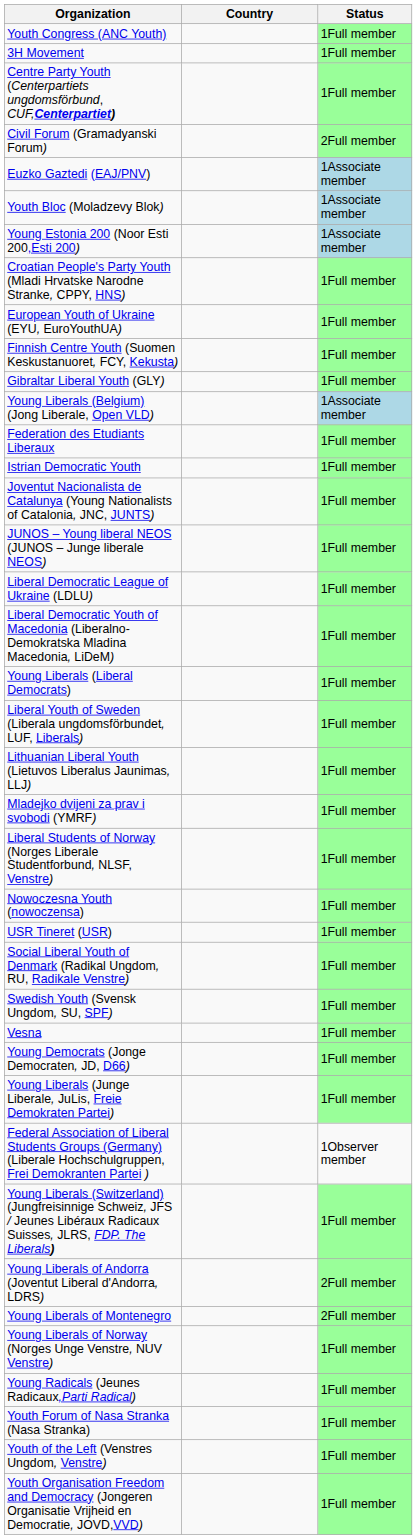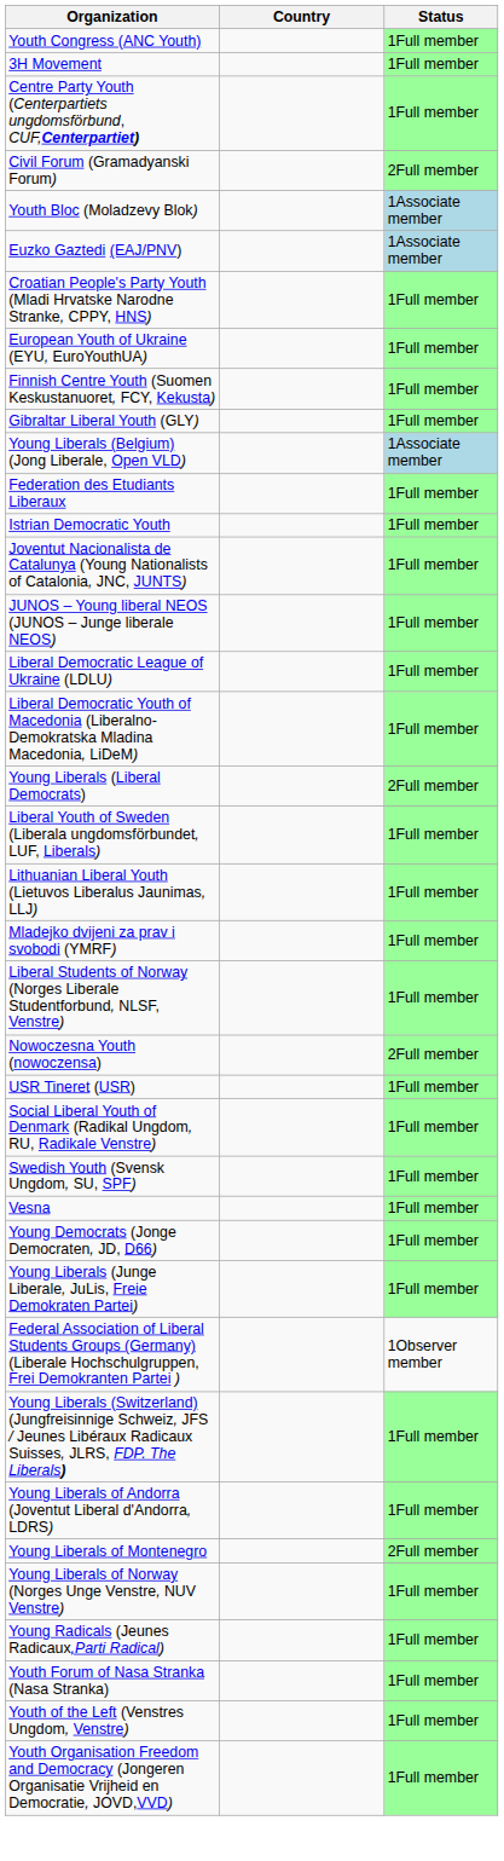rows swapped: Youth Bloc (Moladzevy Blok) <-> Euzko Gaztedi (EAJ/PNV)
- row: Young Estonia 200 (Noor Esti 200,Esti 200) | 1Associate member
Young Liberals (Liberal Democrats) | Status: 1Full member -> 2Full member
Nowoczesna Youth (nowoczensa) | Status: 1Full member -> 2Full member
Young Liberals of Andorra (Joventut Liberal d'Andorra, LDRS) | Status: 2Full member -> 1Full member
